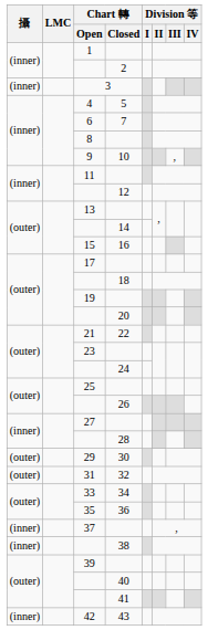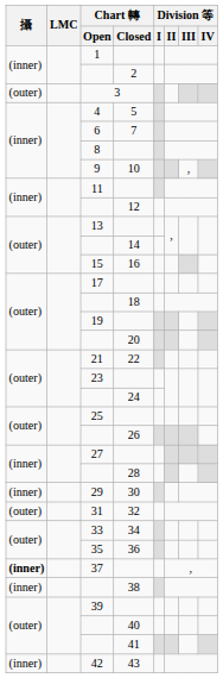3 | 攝: (inner) -> (outer)
29 | 攝: (outer) -> (inner)
37 | 攝: normal -> bold
